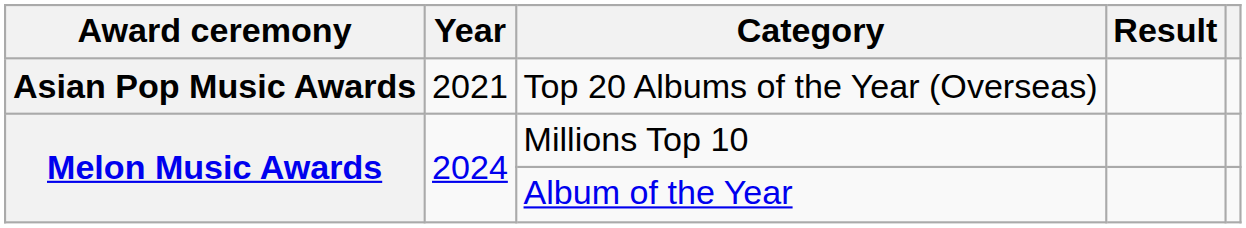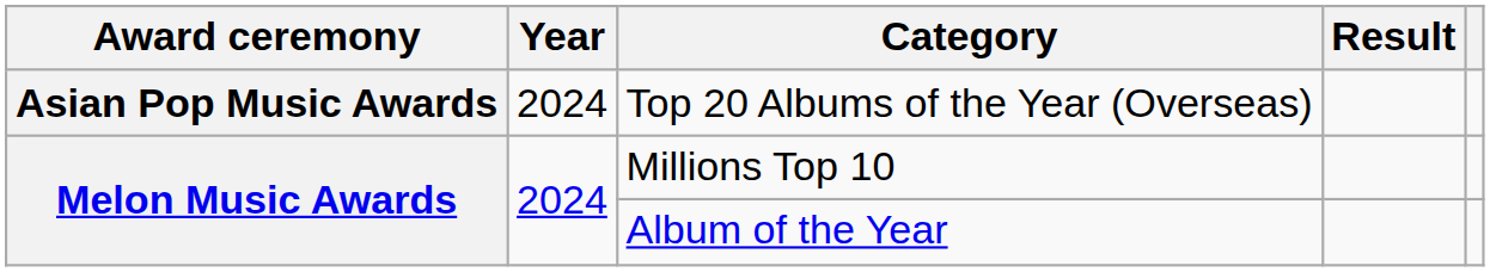Top 20 Albums of the Year (Overseas) | Year: 2021 -> 2024
